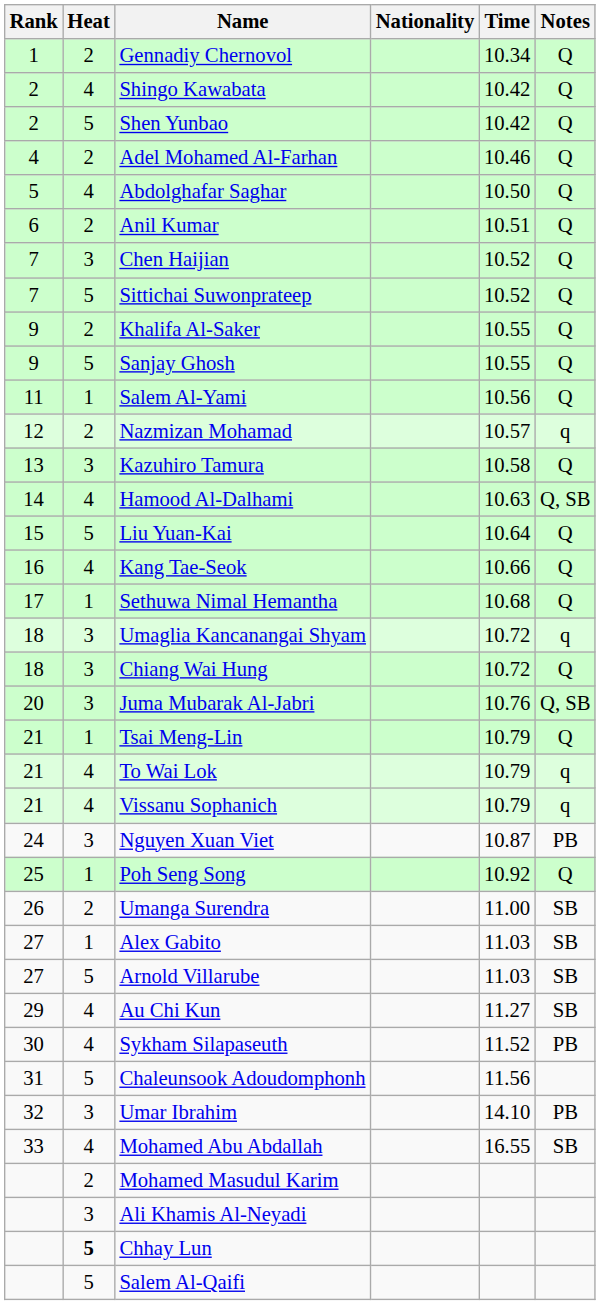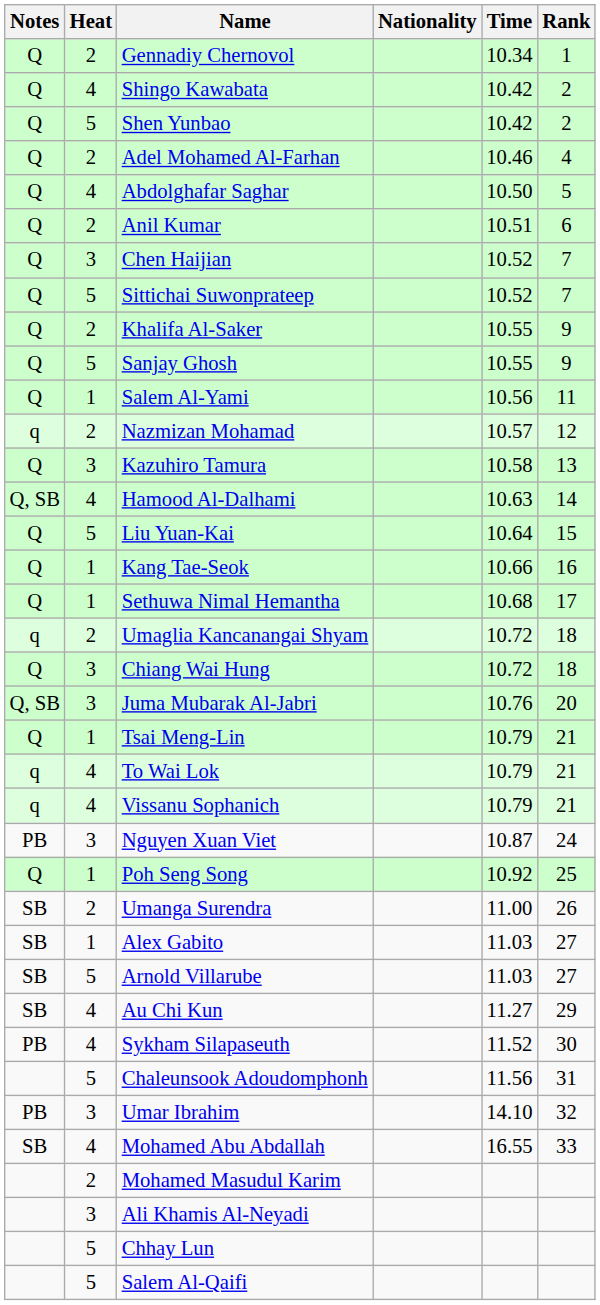columns swapped: Rank <-> Notes
Kang Tae-Seok | Heat: 4 -> 1
Umaglia Kancanangai Shyam | Heat: 3 -> 2
Chhay Lun | Heat: bold -> normal
